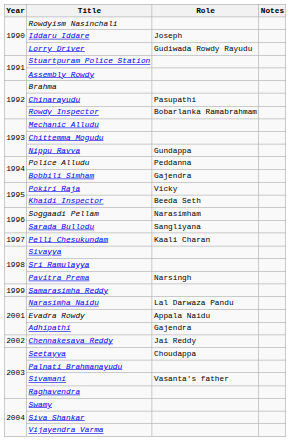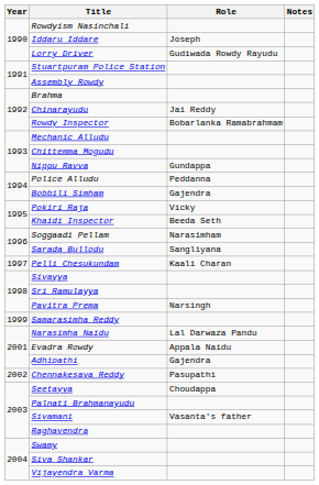Chinarayudu | Role: Pasupathi -> Jai Reddy
Chennakesava Reddy | Role: Jai Reddy -> Pasupathi
